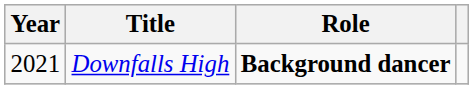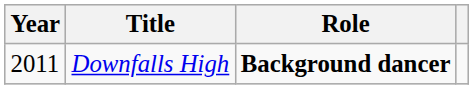Downfalls High | Year: 2021 -> 2011
